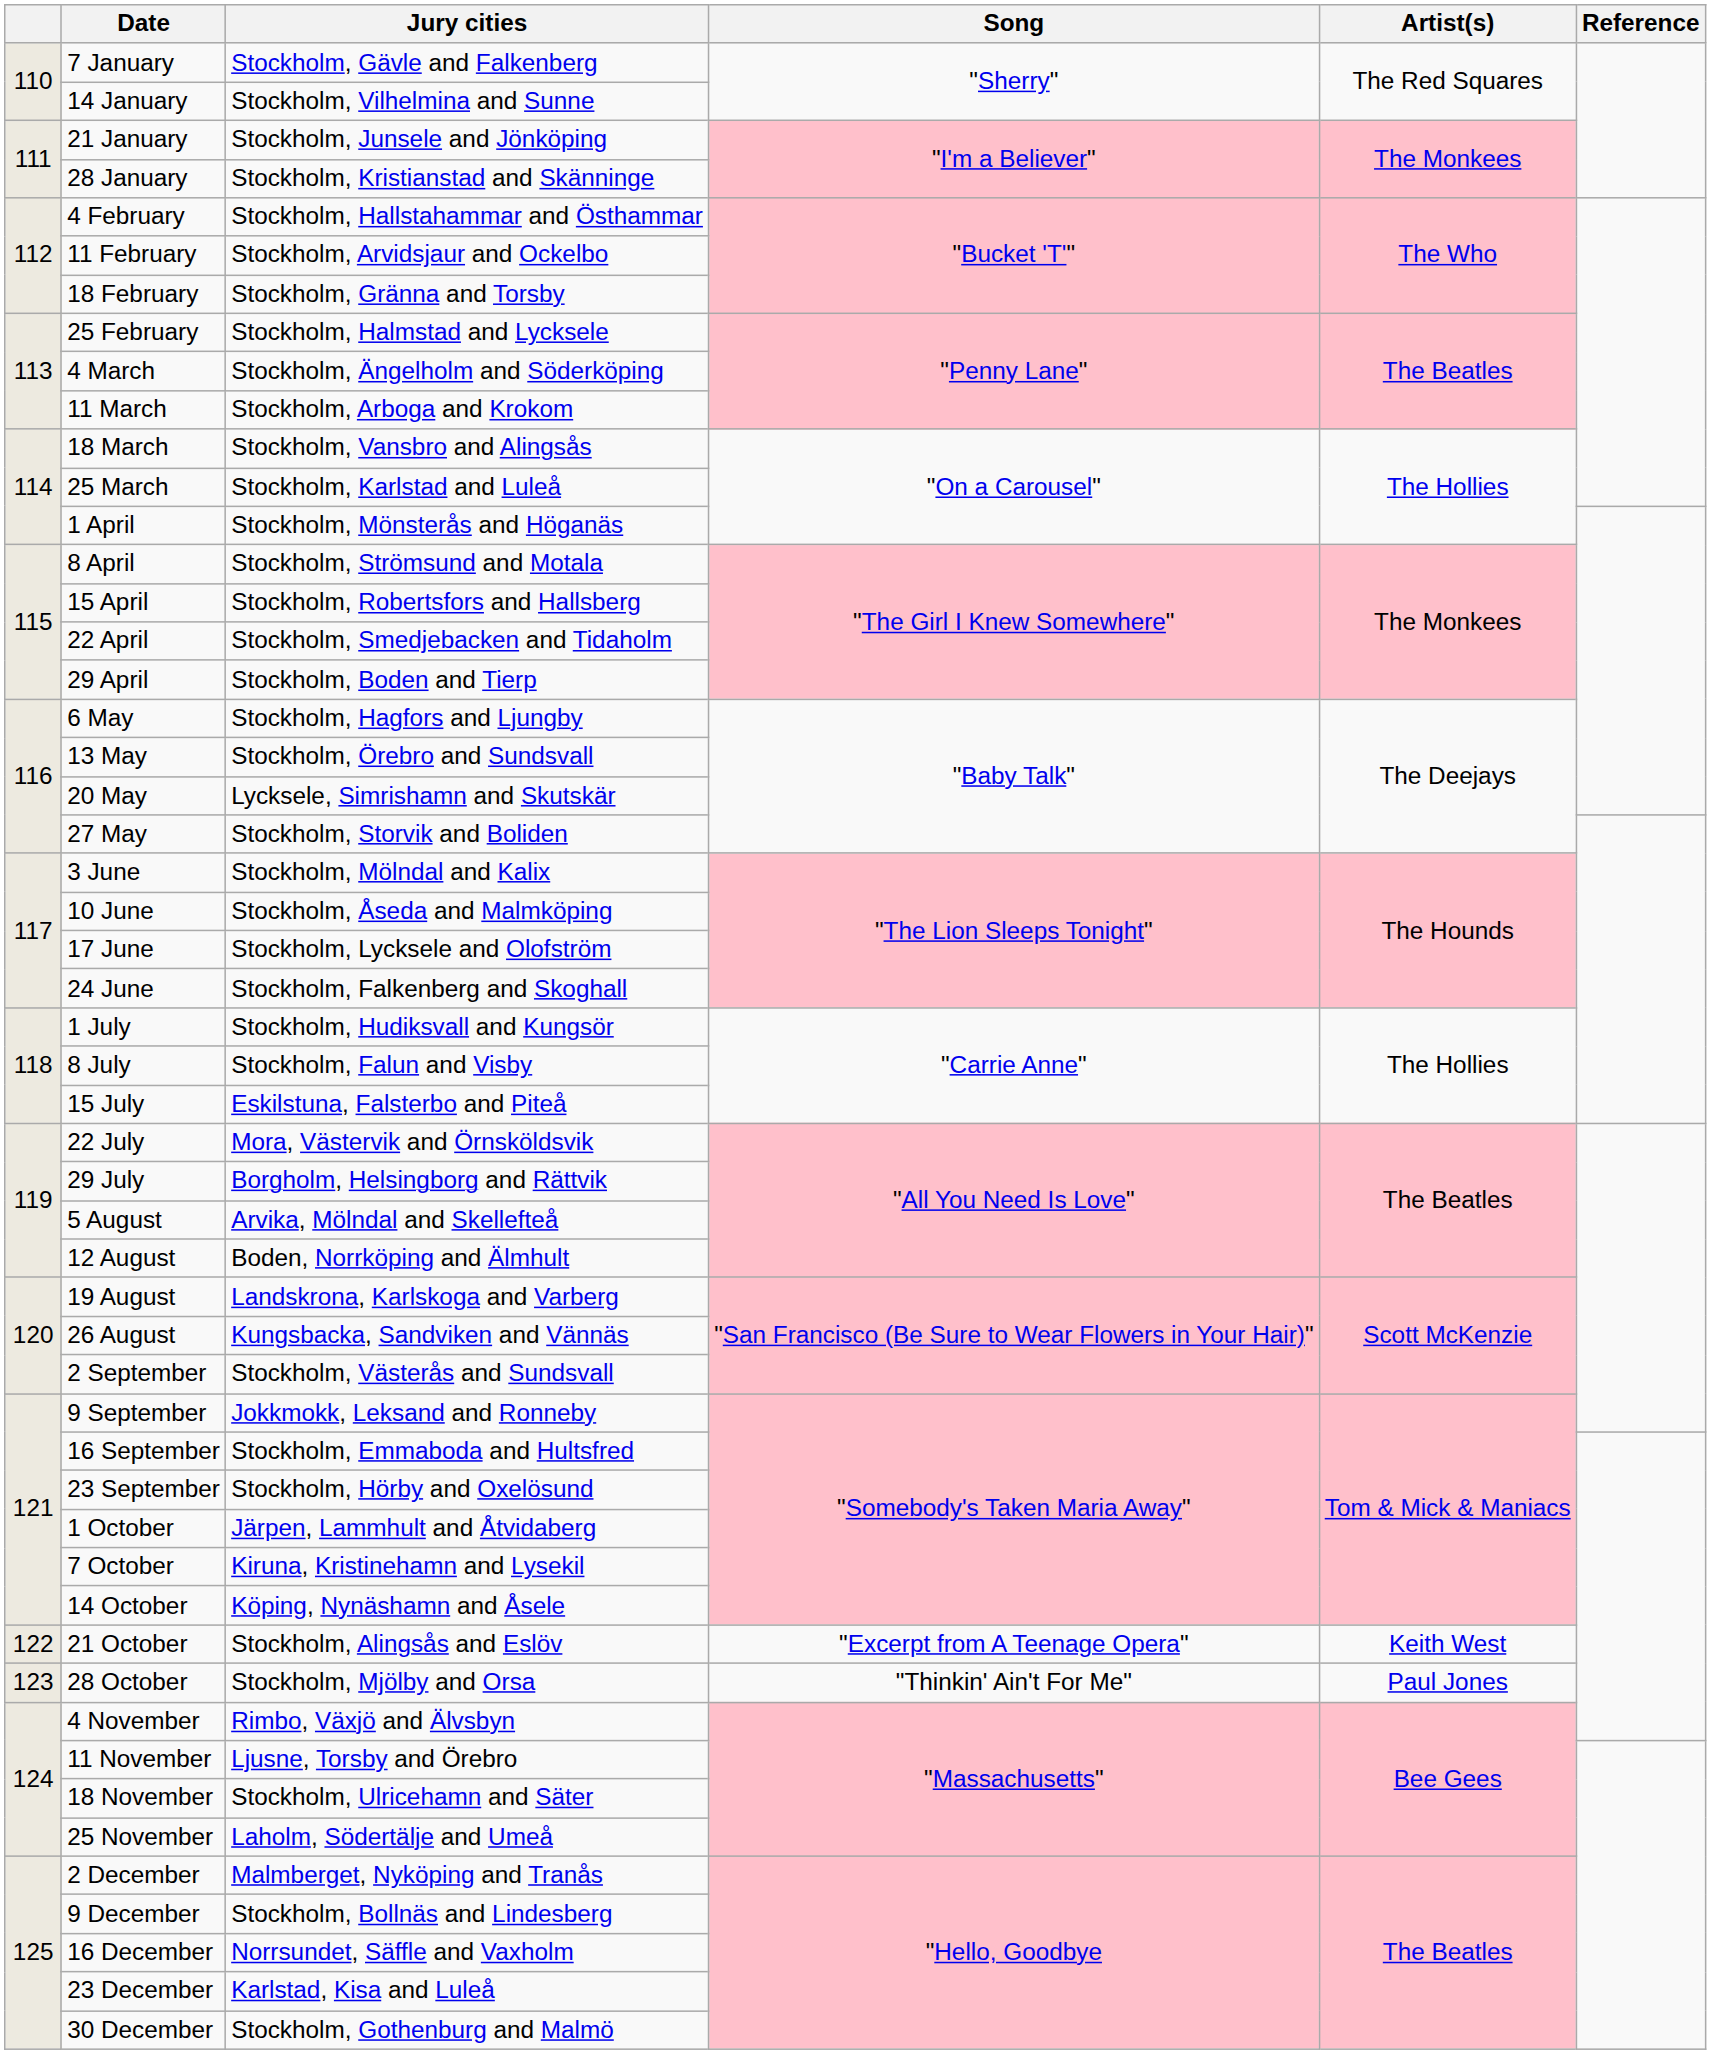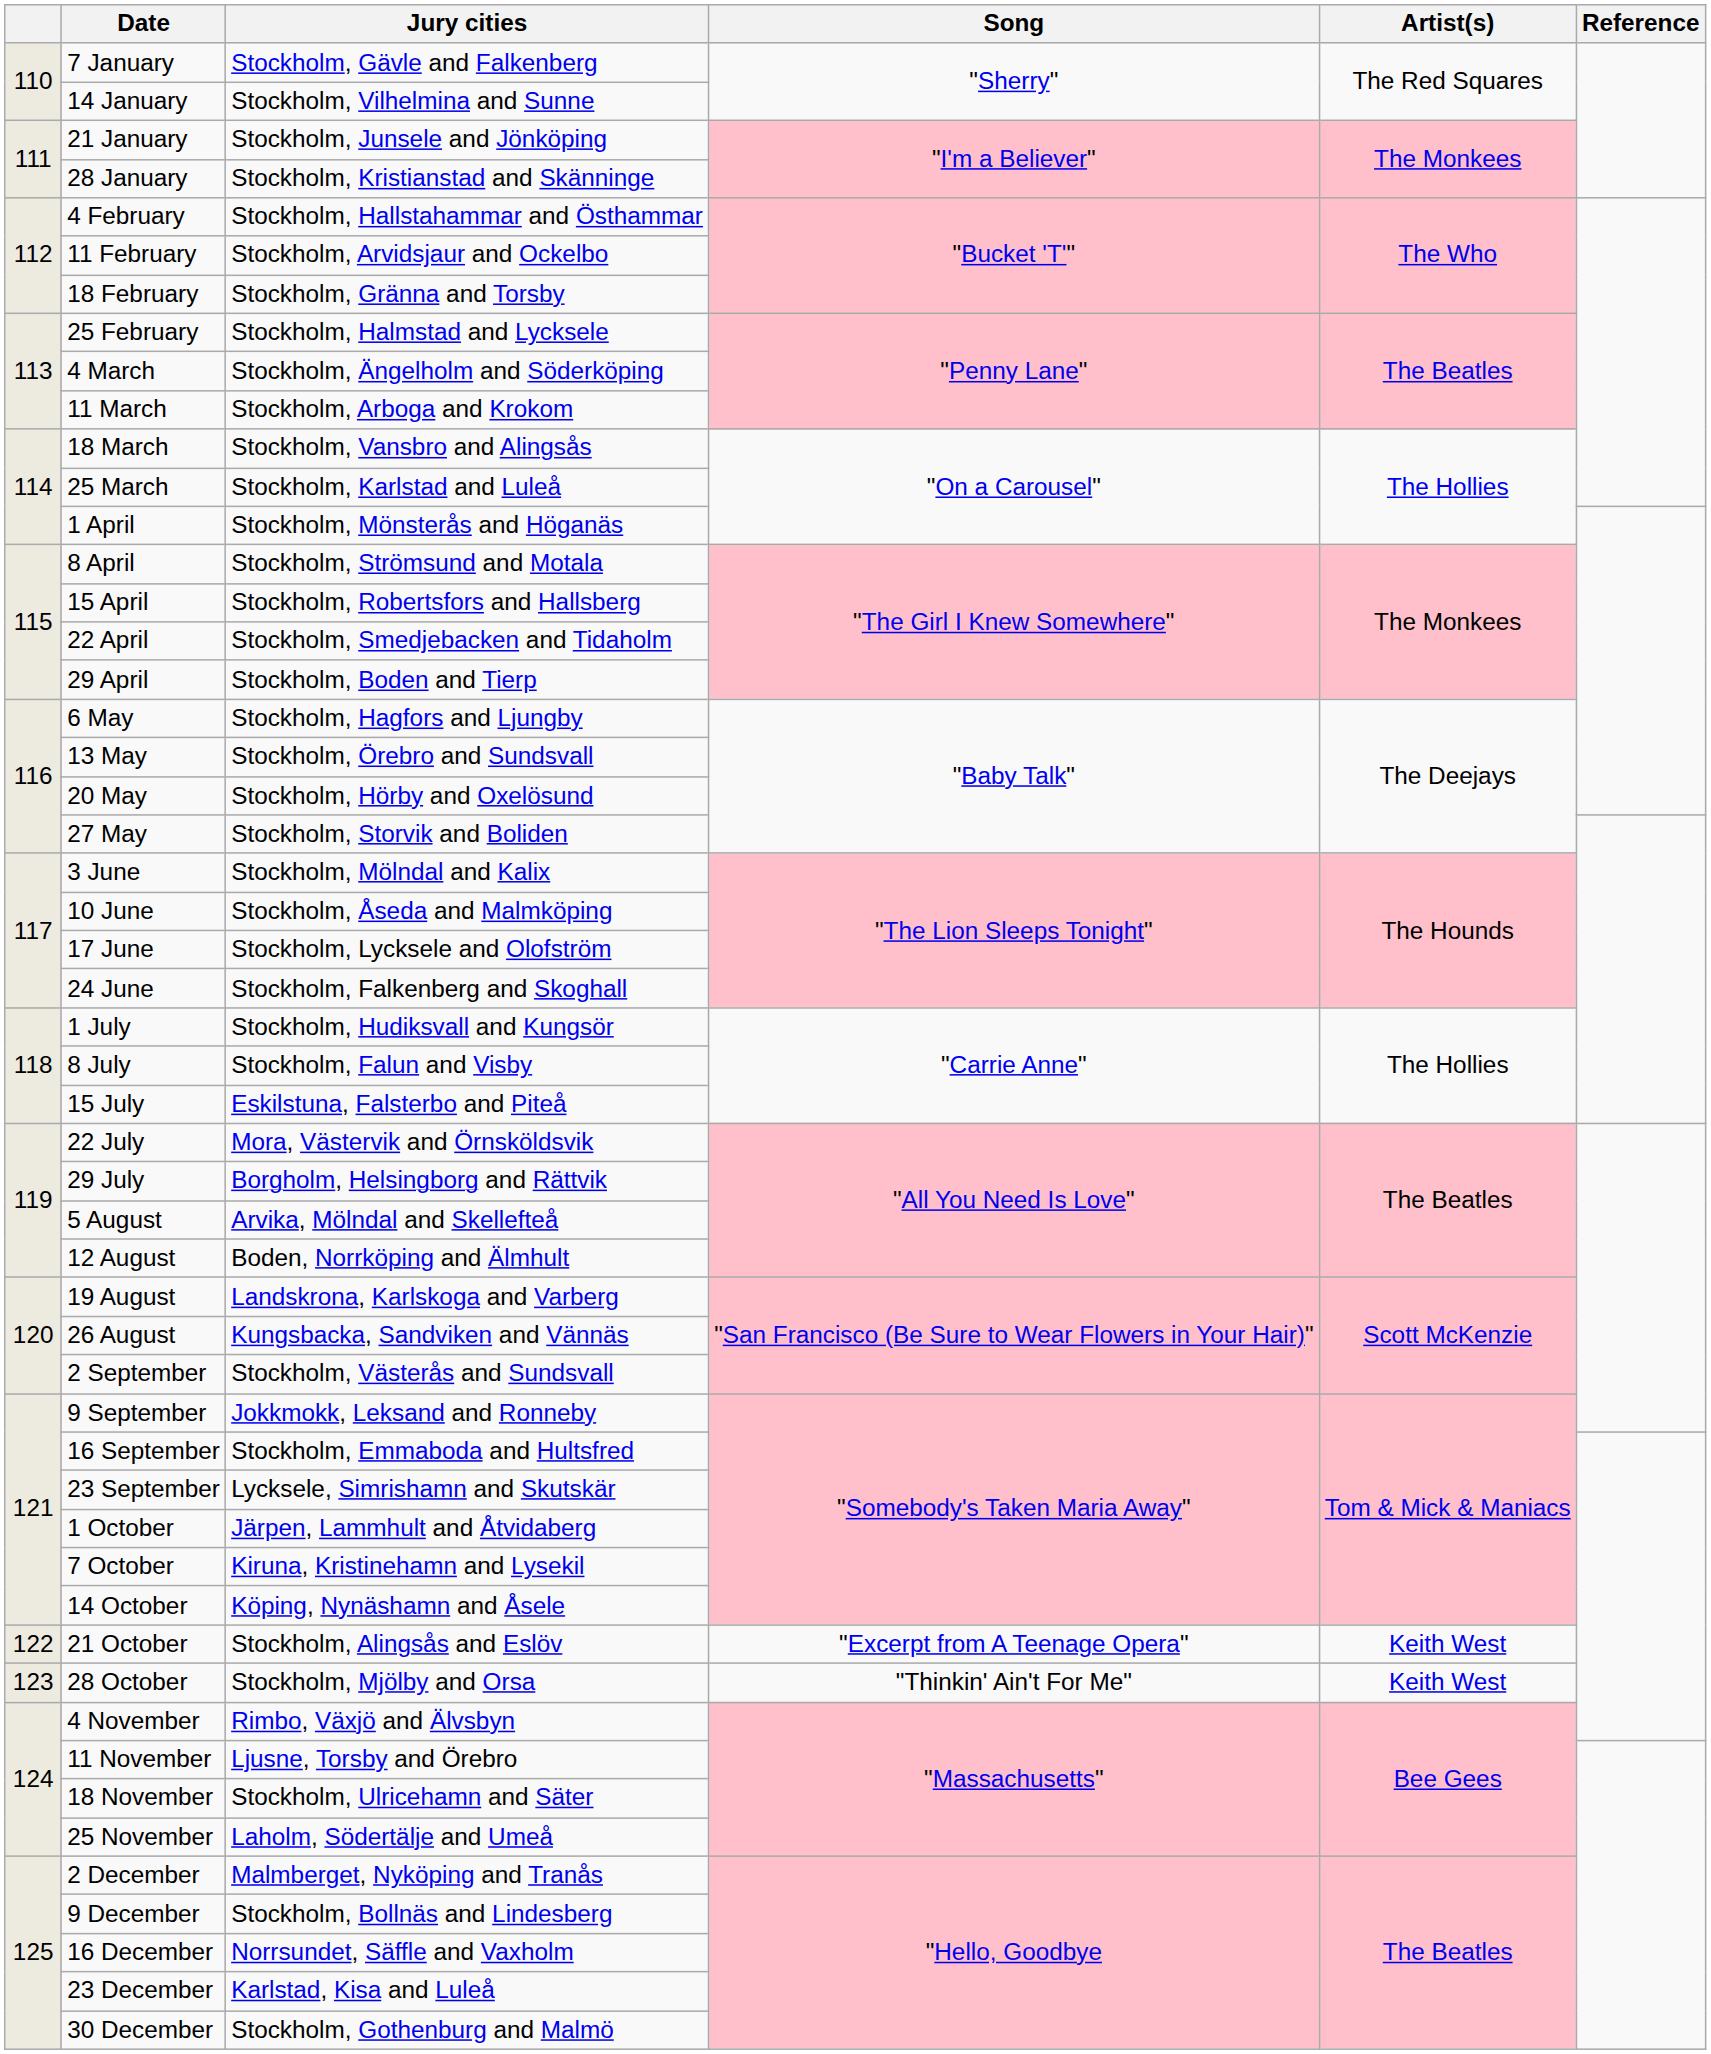20 May | Jury cities: Lycksele, Simrishamn and Skutskär -> Stockholm, Hörby and Oxelösund
23 September | Jury cities: Stockholm, Hörby and Oxelösund -> Lycksele, Simrishamn and Skutskär
28 October | Artist(s): Paul Jones -> Keith West
